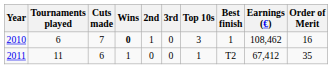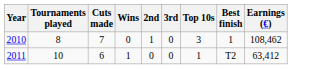- column: Order of Merit | 16 | 35
2010 | Tournaments played: 6 -> 8
2010 | Wins: bold -> normal
2011 | Tournaments played: 11 -> 10
2011 | Earnings (€): 67,412 -> 63,412
